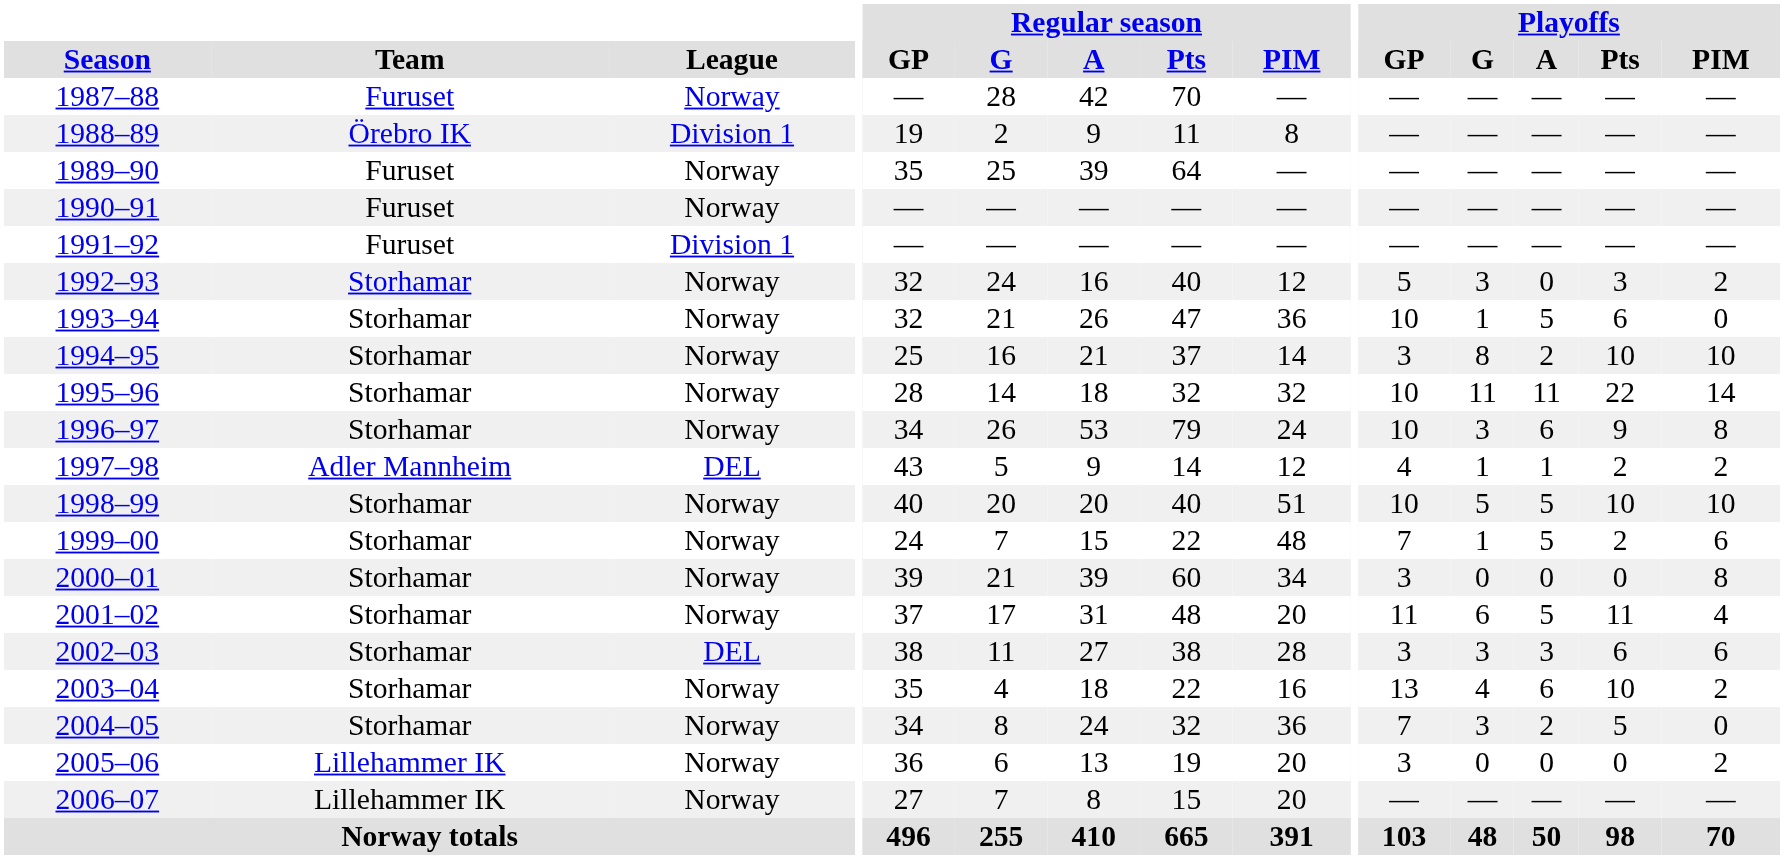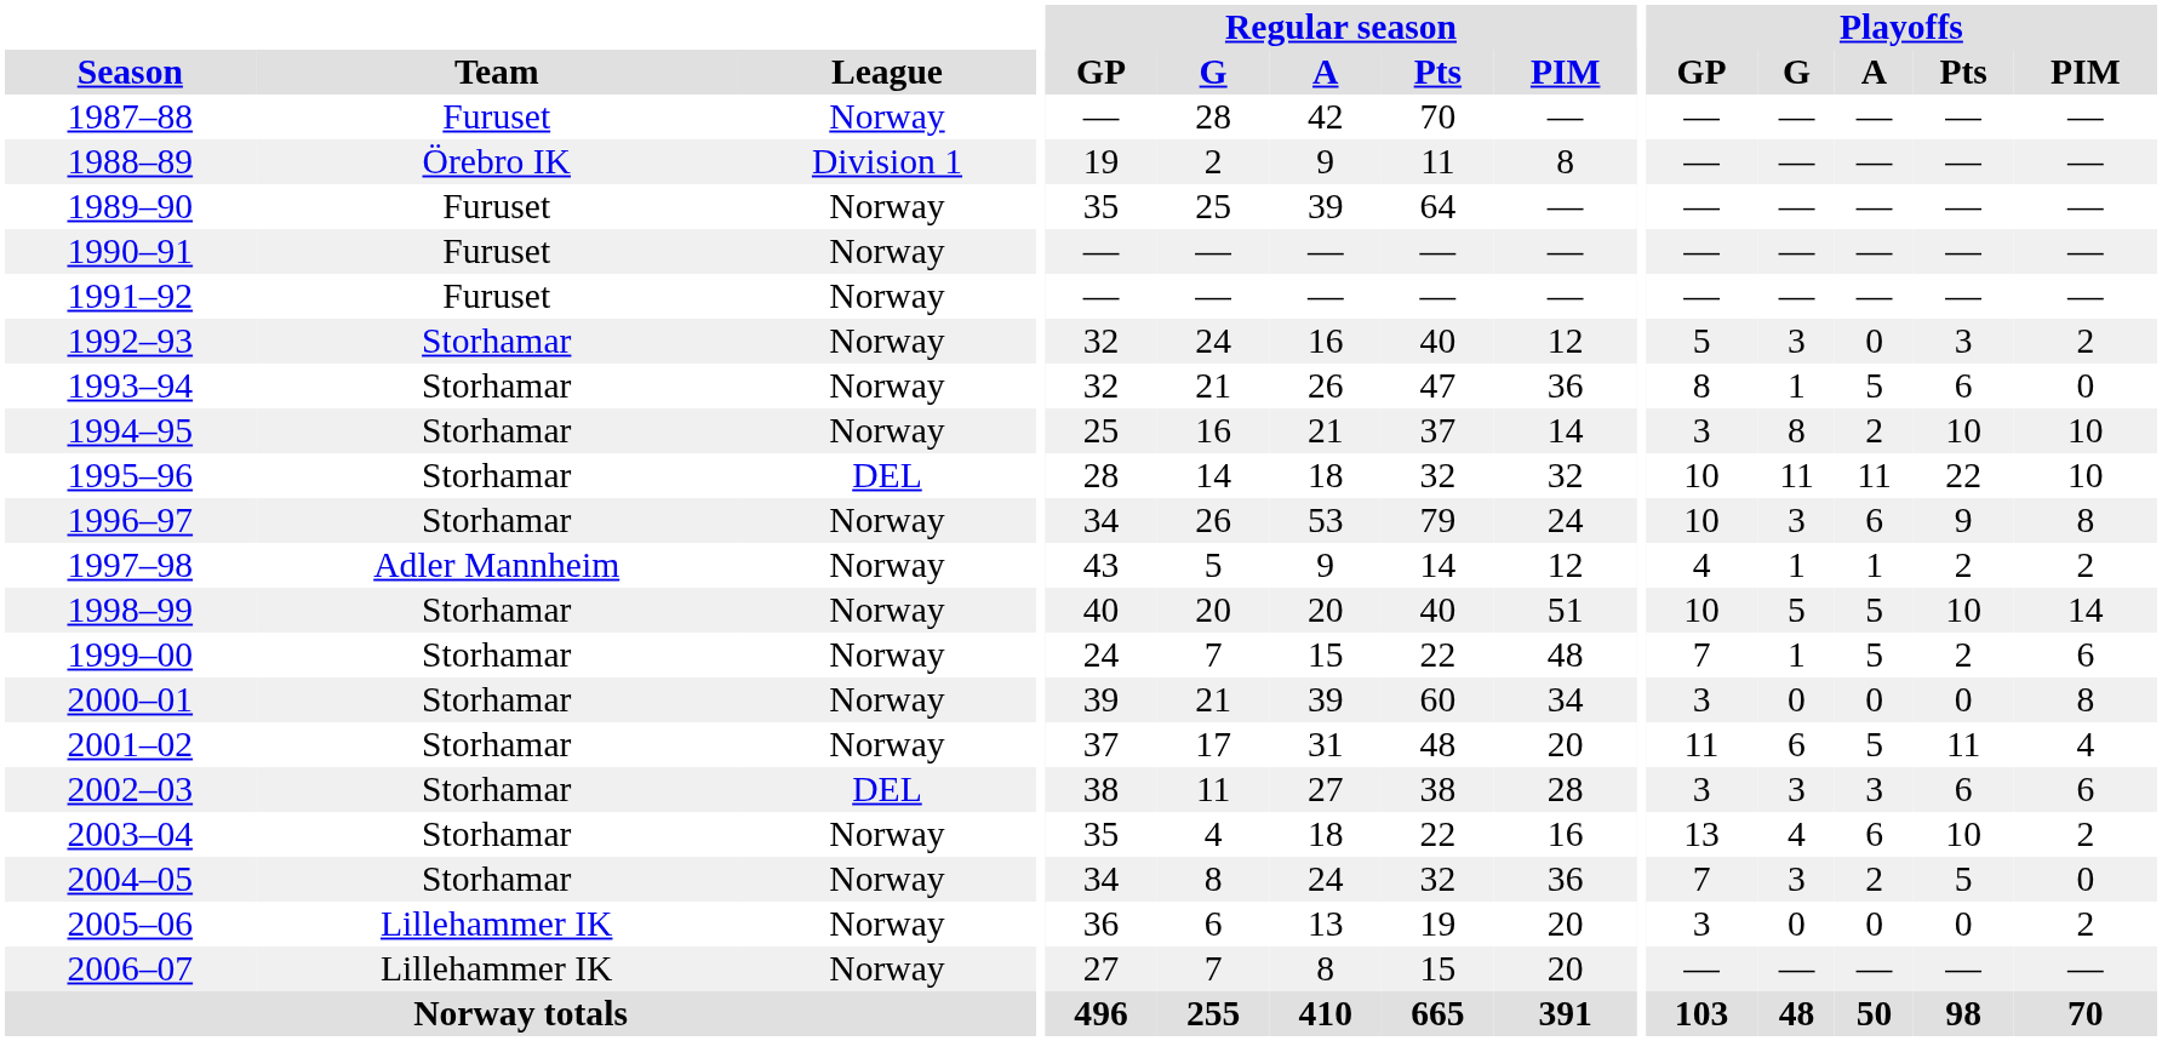1991–92 | League: Division 1 -> Norway
1993–94 | Playoffs / GP: 10 -> 8
1995–96 | League: Norway -> DEL
1995–96 | Playoffs / PIM: 14 -> 10
1997–98 | League: DEL -> Norway
1998–99 | Playoffs / PIM: 10 -> 14
